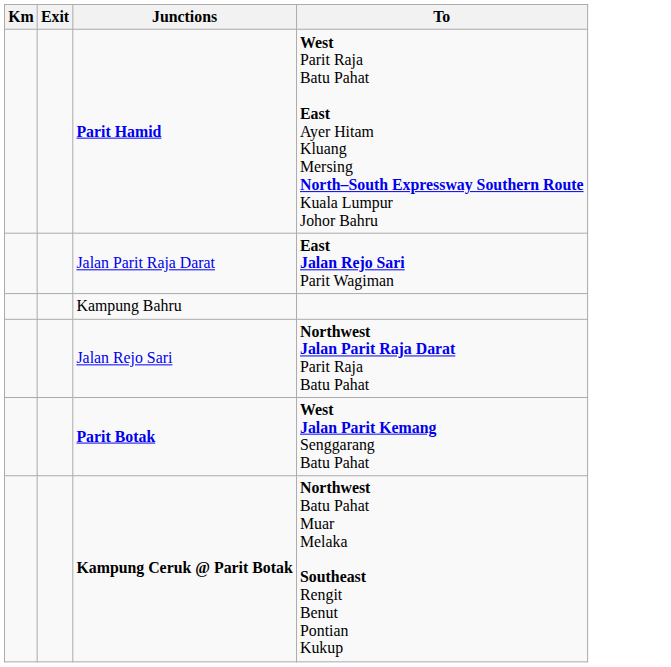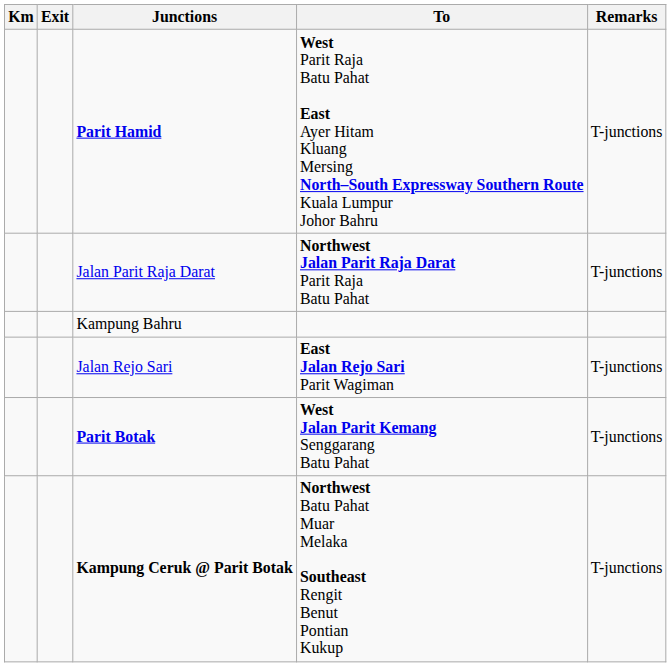+ column: Remarks | T-junctions | T-junctions | T-junctions | T-junctions | T-junctions
Jalan Parit Raja Darat | To: East Jalan Rejo Sari Parit Wagiman -> Northwest Jalan Parit Raja Darat Parit Raja Batu Pahat
Jalan Rejo Sari | To: Northwest Jalan Parit Raja Darat Parit Raja Batu Pahat -> East Jalan Rejo Sari Parit Wagiman
